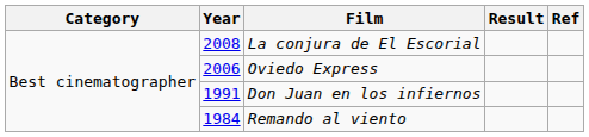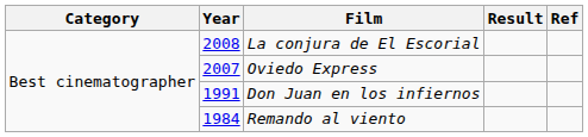Oviedo Express | Year: 2006 -> 2007
